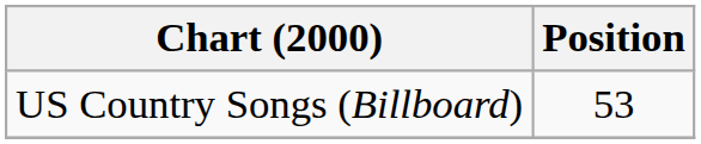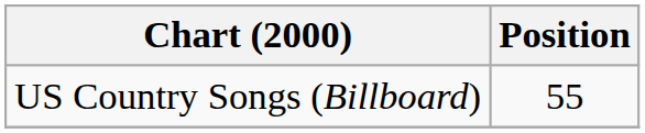US Country Songs (Billboard) | Position: 53 -> 55
